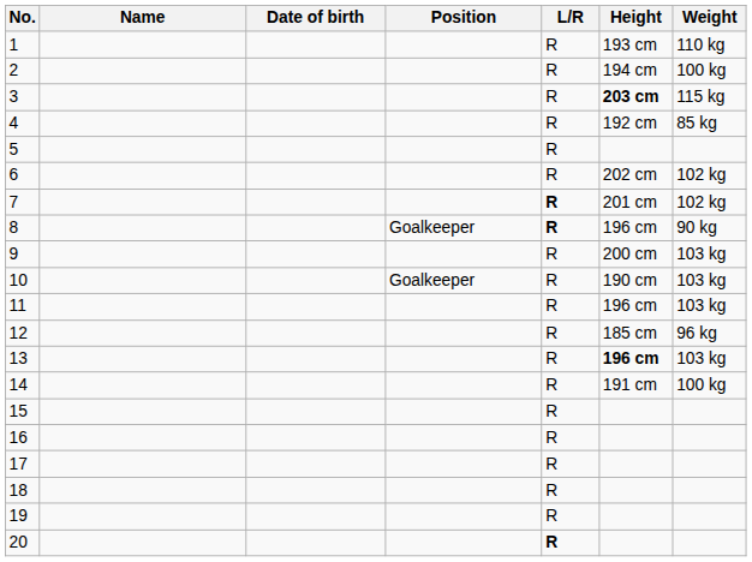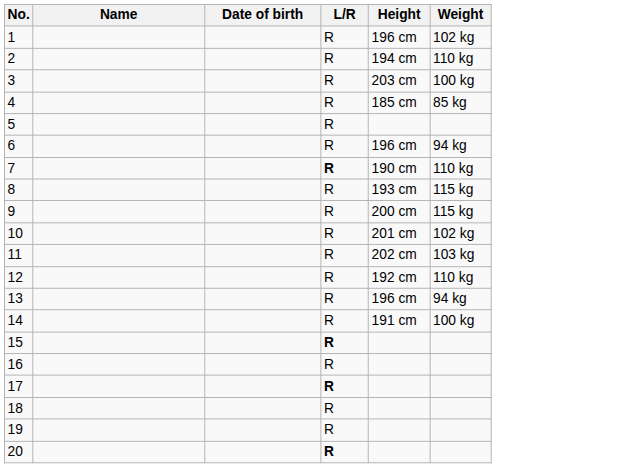- column: Position | Goalkeeper | Goalkeeper
1 | Height: 193 cm -> 196 cm
1 | Weight: 110 kg -> 102 kg
2 | Weight: 100 kg -> 110 kg
3 | Height: bold -> normal
3 | Weight: 115 kg -> 100 kg
4 | Height: 192 cm -> 185 cm
6 | Height: 202 cm -> 196 cm
6 | Weight: 102 kg -> 94 kg
7 | Height: 201 cm -> 190 cm
7 | Weight: 102 kg -> 110 kg
8 | L/R: bold -> normal
8 | Height: 196 cm -> 193 cm
8 | Weight: 90 kg -> 115 kg
9 | Weight: 103 kg -> 115 kg
10 | Height: 190 cm -> 201 cm
10 | Weight: 103 kg -> 102 kg
11 | Height: 196 cm -> 202 cm
12 | Height: 185 cm -> 192 cm
12 | Weight: 96 kg -> 110 kg
13 | Height: bold -> normal
13 | Weight: 103 kg -> 94 kg
15 | L/R: normal -> bold
17 | L/R: normal -> bold
